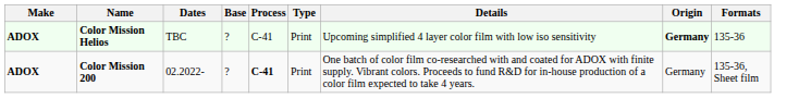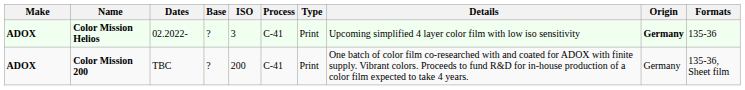+ column: ISO | 3 | 200
Color Mission Helios | Dates: TBC -> 02.2022-
Color Mission 200 | Dates: 02.2022- -> TBC
Color Mission 200 | Process: bold -> normal
